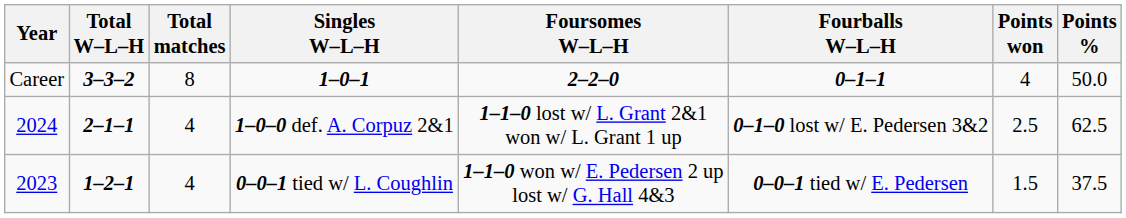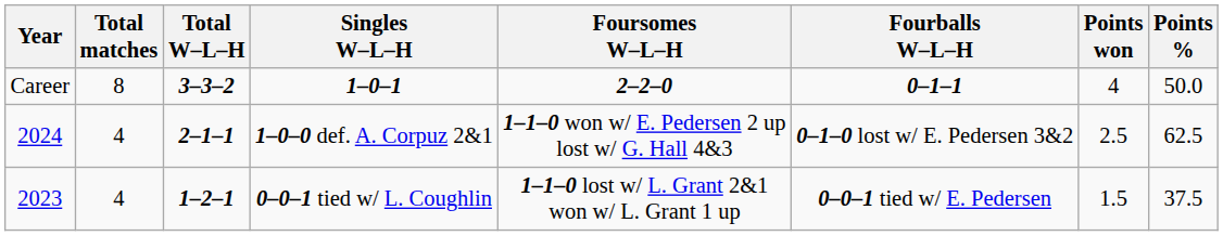columns swapped: Total matches <-> Total W–L–H
1–0–0 def. A. Corpuz 2&1 | Foursomes W–L–H: 1–1–0 lost w/ L. Grant 2&1 won w/ L. Grant 1 up -> 1–1–0 won w/ E. Pedersen 2 up lost w/ G. Hall 4&3
0–0–1 tied w/ L. Coughlin | Foursomes W–L–H: 1–1–0 won w/ E. Pedersen 2 up lost w/ G. Hall 4&3 -> 1–1–0 lost w/ L. Grant 2&1 won w/ L. Grant 1 up
